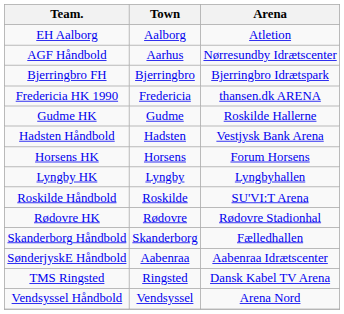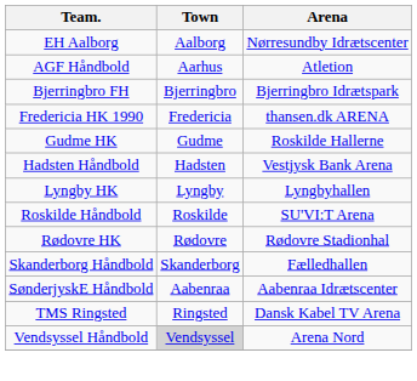EH Aalborg | Arena: Atletion -> Nørresundby Idrætscenter
AGF Håndbold | Arena: Nørresundby Idrætscenter -> Atletion
- row: Horsens HK | Horsens | Forum Horsens
Vendsyssel Håndbold | Town: no background -> lightgrey background
